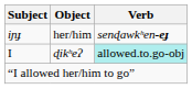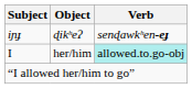iɲɟ | Object: her/him -> ɖikʰeʔ
I | Object: ɖikʰeʔ -> her/him
